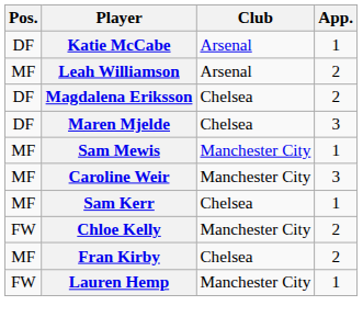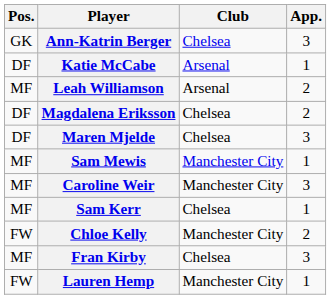+ row: GK | Ann-Katrin Berger | Chelsea | 3
Fran Kirby | App.: 2 -> 3
